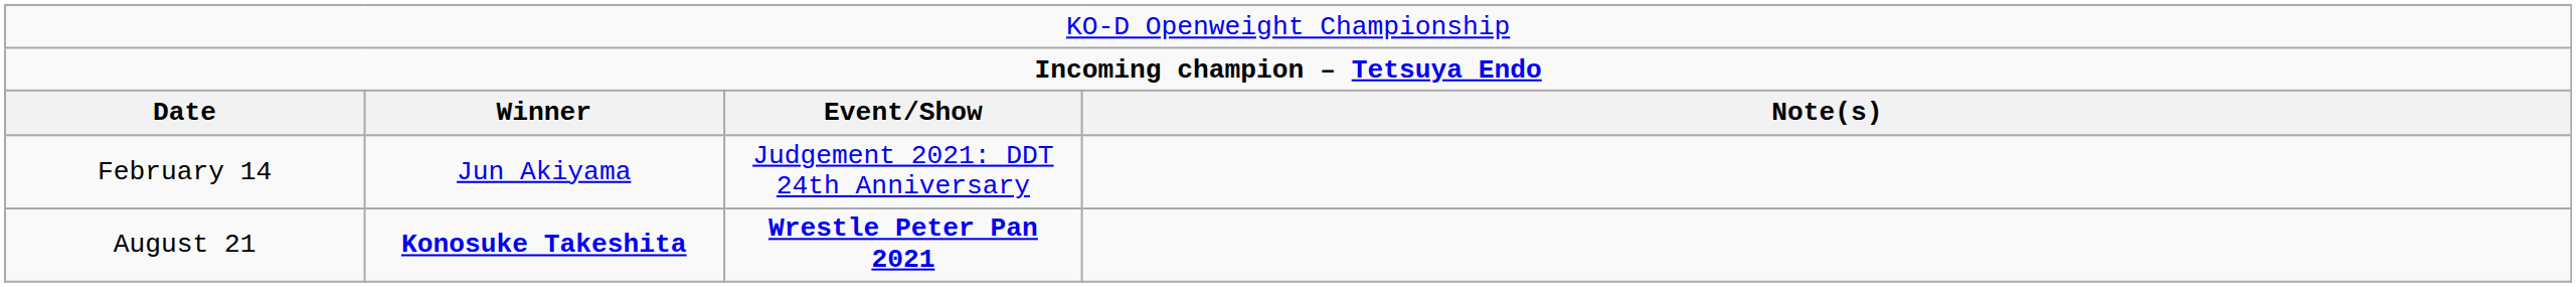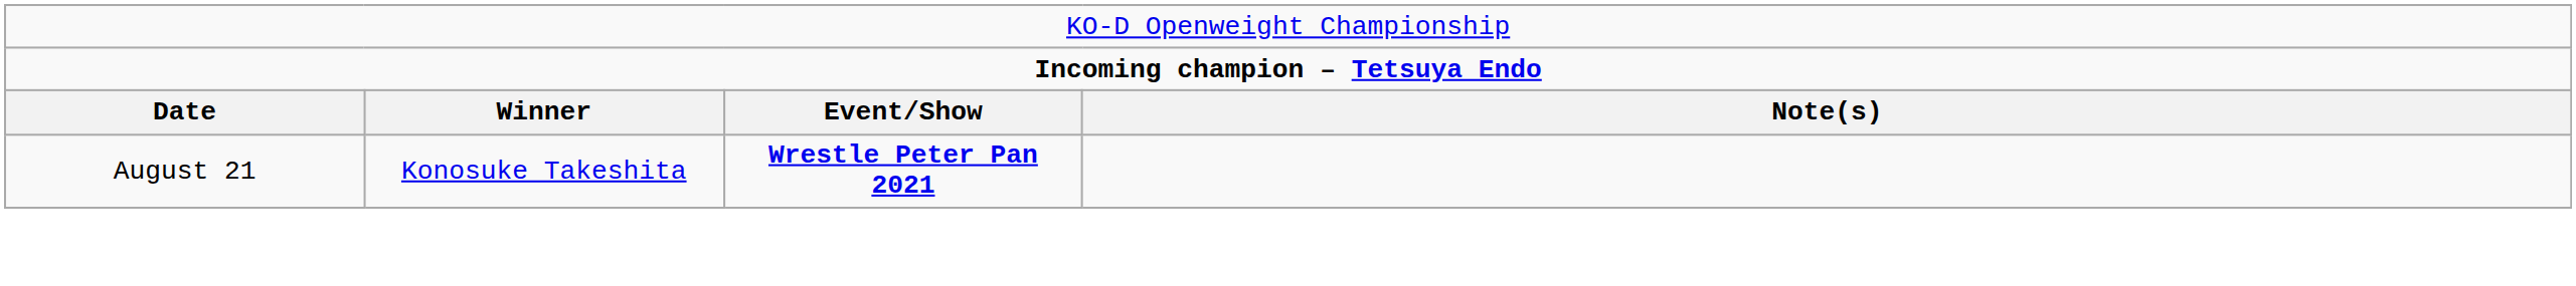- row: February 14 | Jun Akiyama | Judgement 2021: DDT 24th Anniversary
August 21 | column 2: bold -> normal
